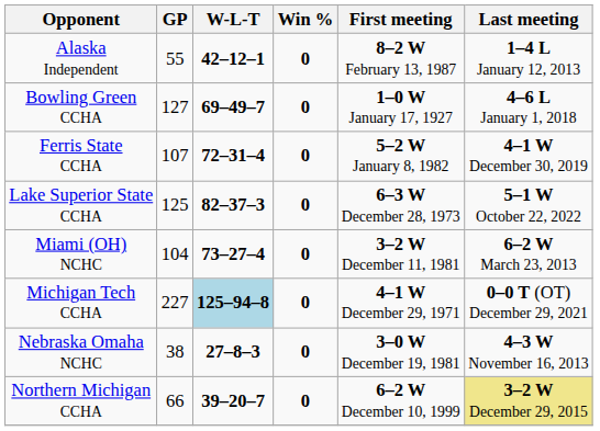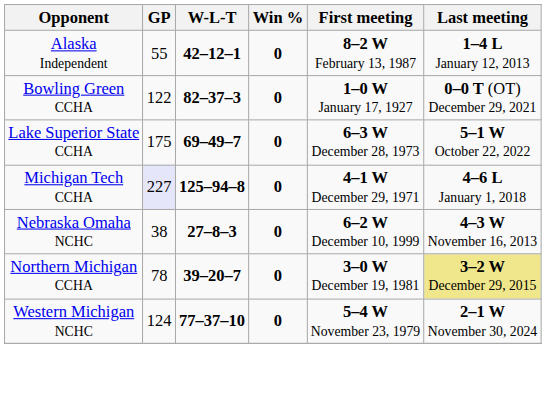Bowling Green CCHA | GP: 127 -> 122
Bowling Green CCHA | W-L-T: 69–49–7 -> 82–37–3
Bowling Green CCHA | Last meeting: 4–6 L January 1, 2018 -> 0–0 T (OT) December 29, 2021
- row: Ferris State CCHA | 107 | 72–31–4 | 0 | 5–2 W January 8, 1982 | 4–1 W December 30, 2019
Lake Superior State CCHA | GP: 125 -> 175
Lake Superior State CCHA | W-L-T: 82–37–3 -> 69–49–7
- row: Miami (OH) NCHC | 104 | 73–27–4 | 0 | 3–2 W December 11, 1981 | 6–2 W March 23, 2013
Michigan Tech CCHA | GP: no background -> lavender background
Michigan Tech CCHA | W-L-T: lightblue background -> no background
Michigan Tech CCHA | Last meeting: 0–0 T (OT) December 29, 2021 -> 4–6 L January 1, 2018
Nebraska Omaha NCHC | First meeting: 3–0 W December 19, 1981 -> 6–2 W December 10, 1999
Northern Michigan CCHA | GP: 66 -> 78
Northern Michigan CCHA | First meeting: 6–2 W December 10, 1999 -> 3–0 W December 19, 1981
+ row: Western Michigan NCHC | 124 | 77–37–10 | 0 | 5–4 W November 23, 1979 | 2–1 W November 30, 2024
